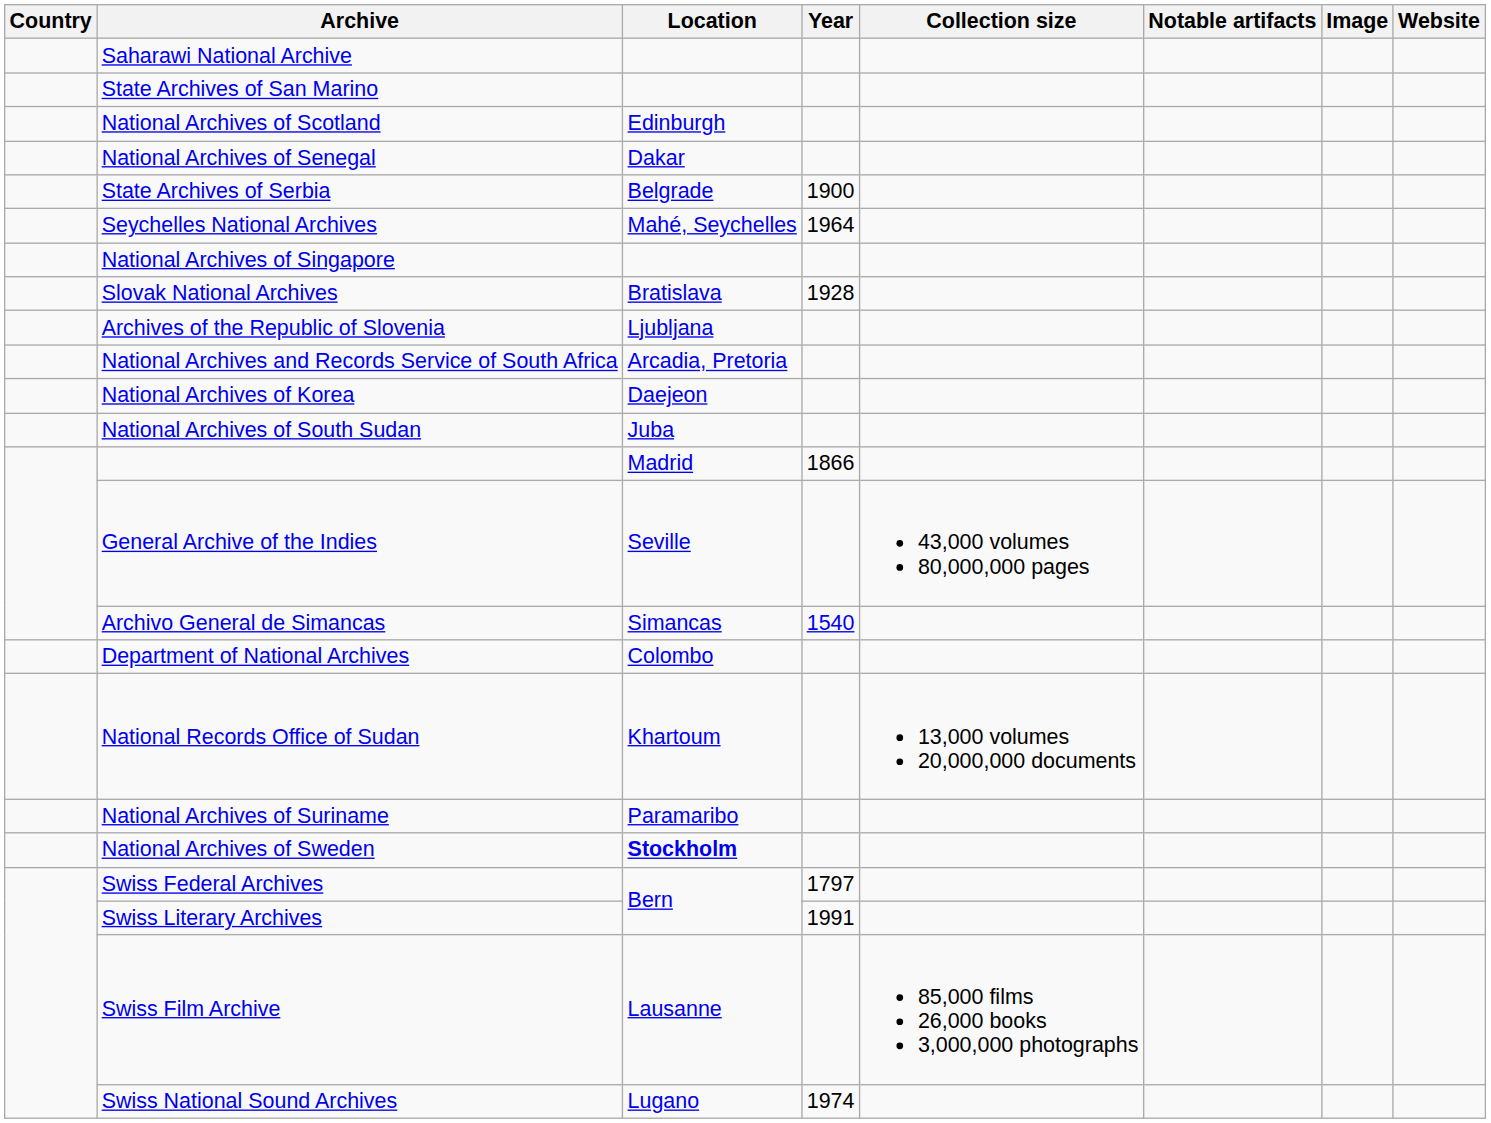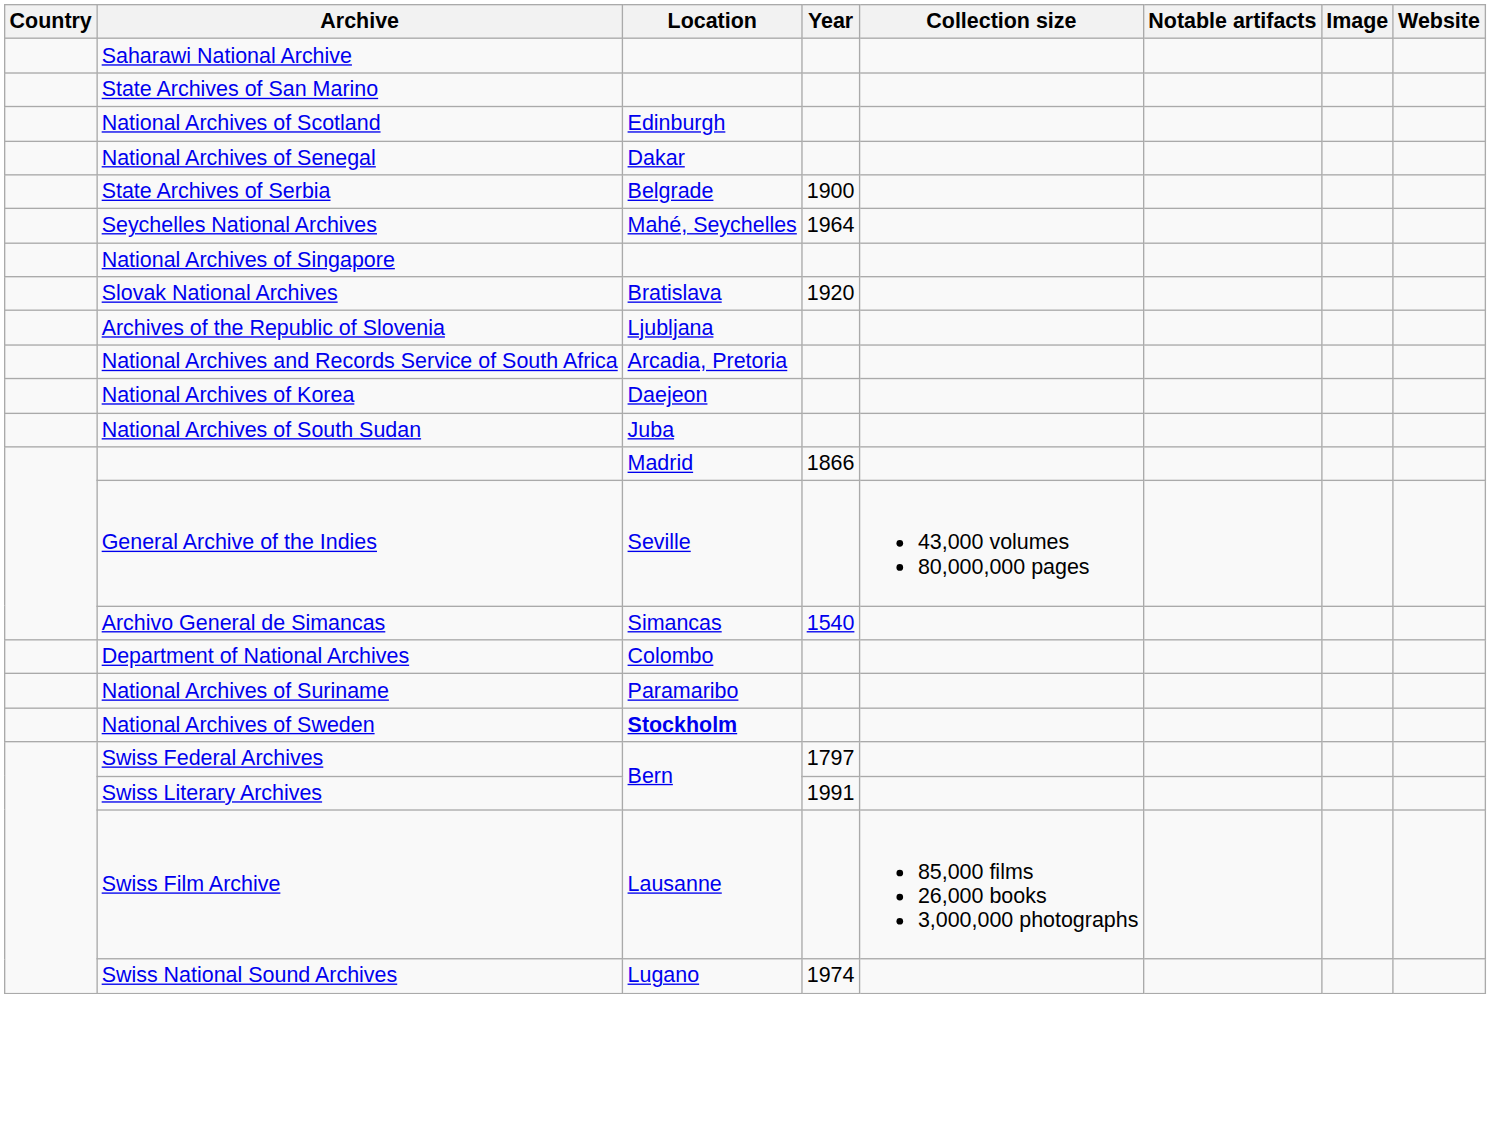Slovak National Archives | Year: 1928 -> 1920
- row: National Records Office of Sudan | Khartoum | 13,000 volumes 20,000,000 documents
